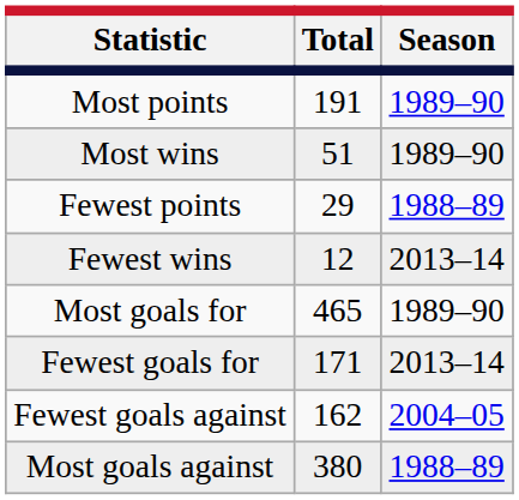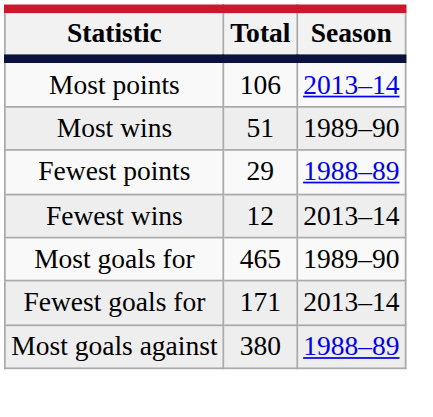Most points | Total: 191 -> 106
Most points | Season: 1989–90 -> 2013–14
- row: Fewest goals against | 162 | 2004–05
